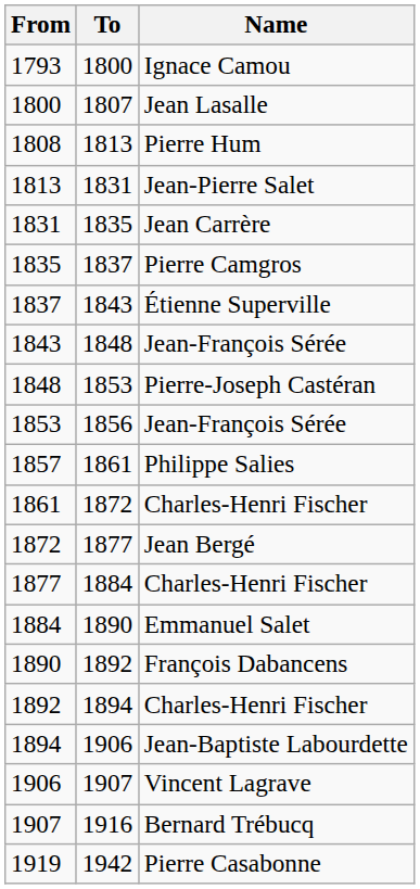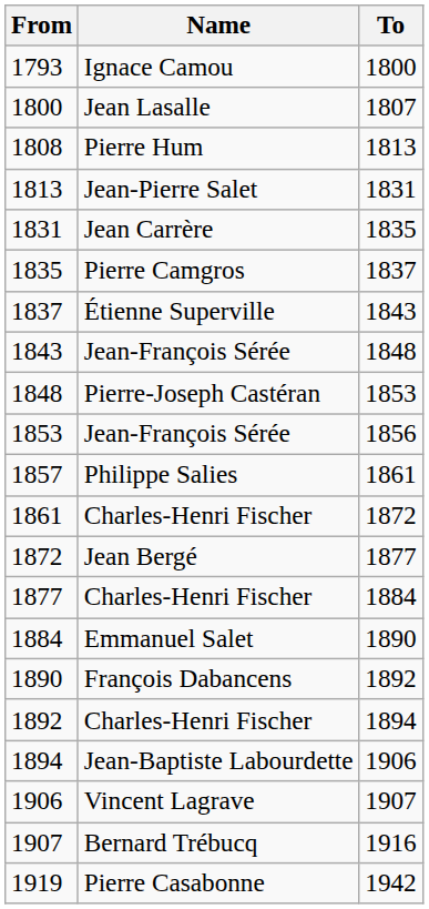columns swapped: To <-> Name
